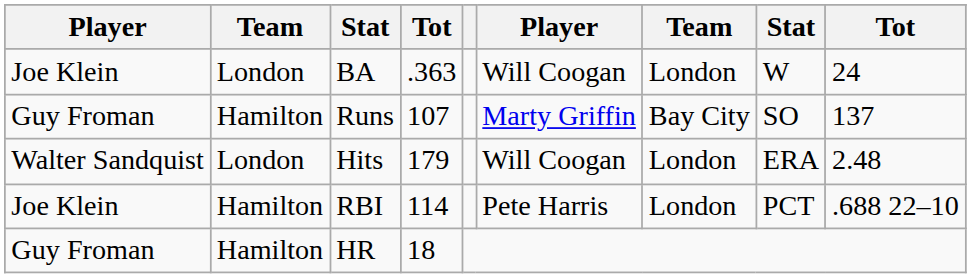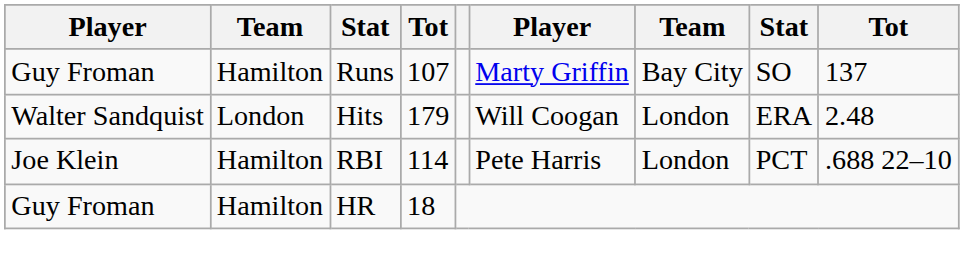- row: Joe Klein | London | BA | .363 | Will Coogan | London | W | 24
